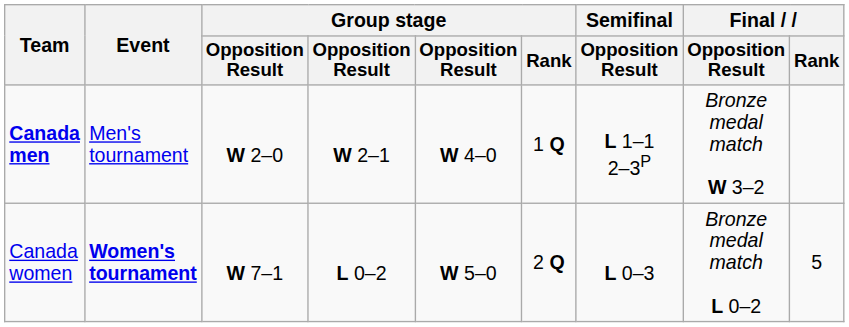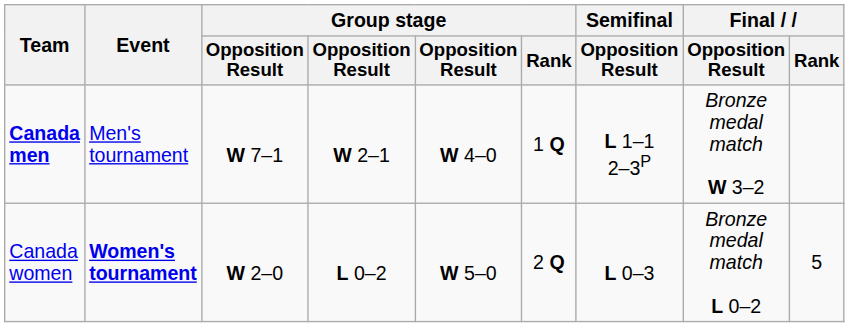Canada men | column 3: W 2–0 -> W 7–1
Canada women | column 3: W 7–1 -> W 2–0
